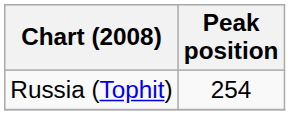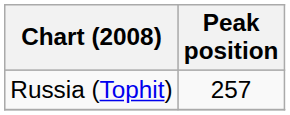Russia (Tophit) | Peak position: 254 -> 257
